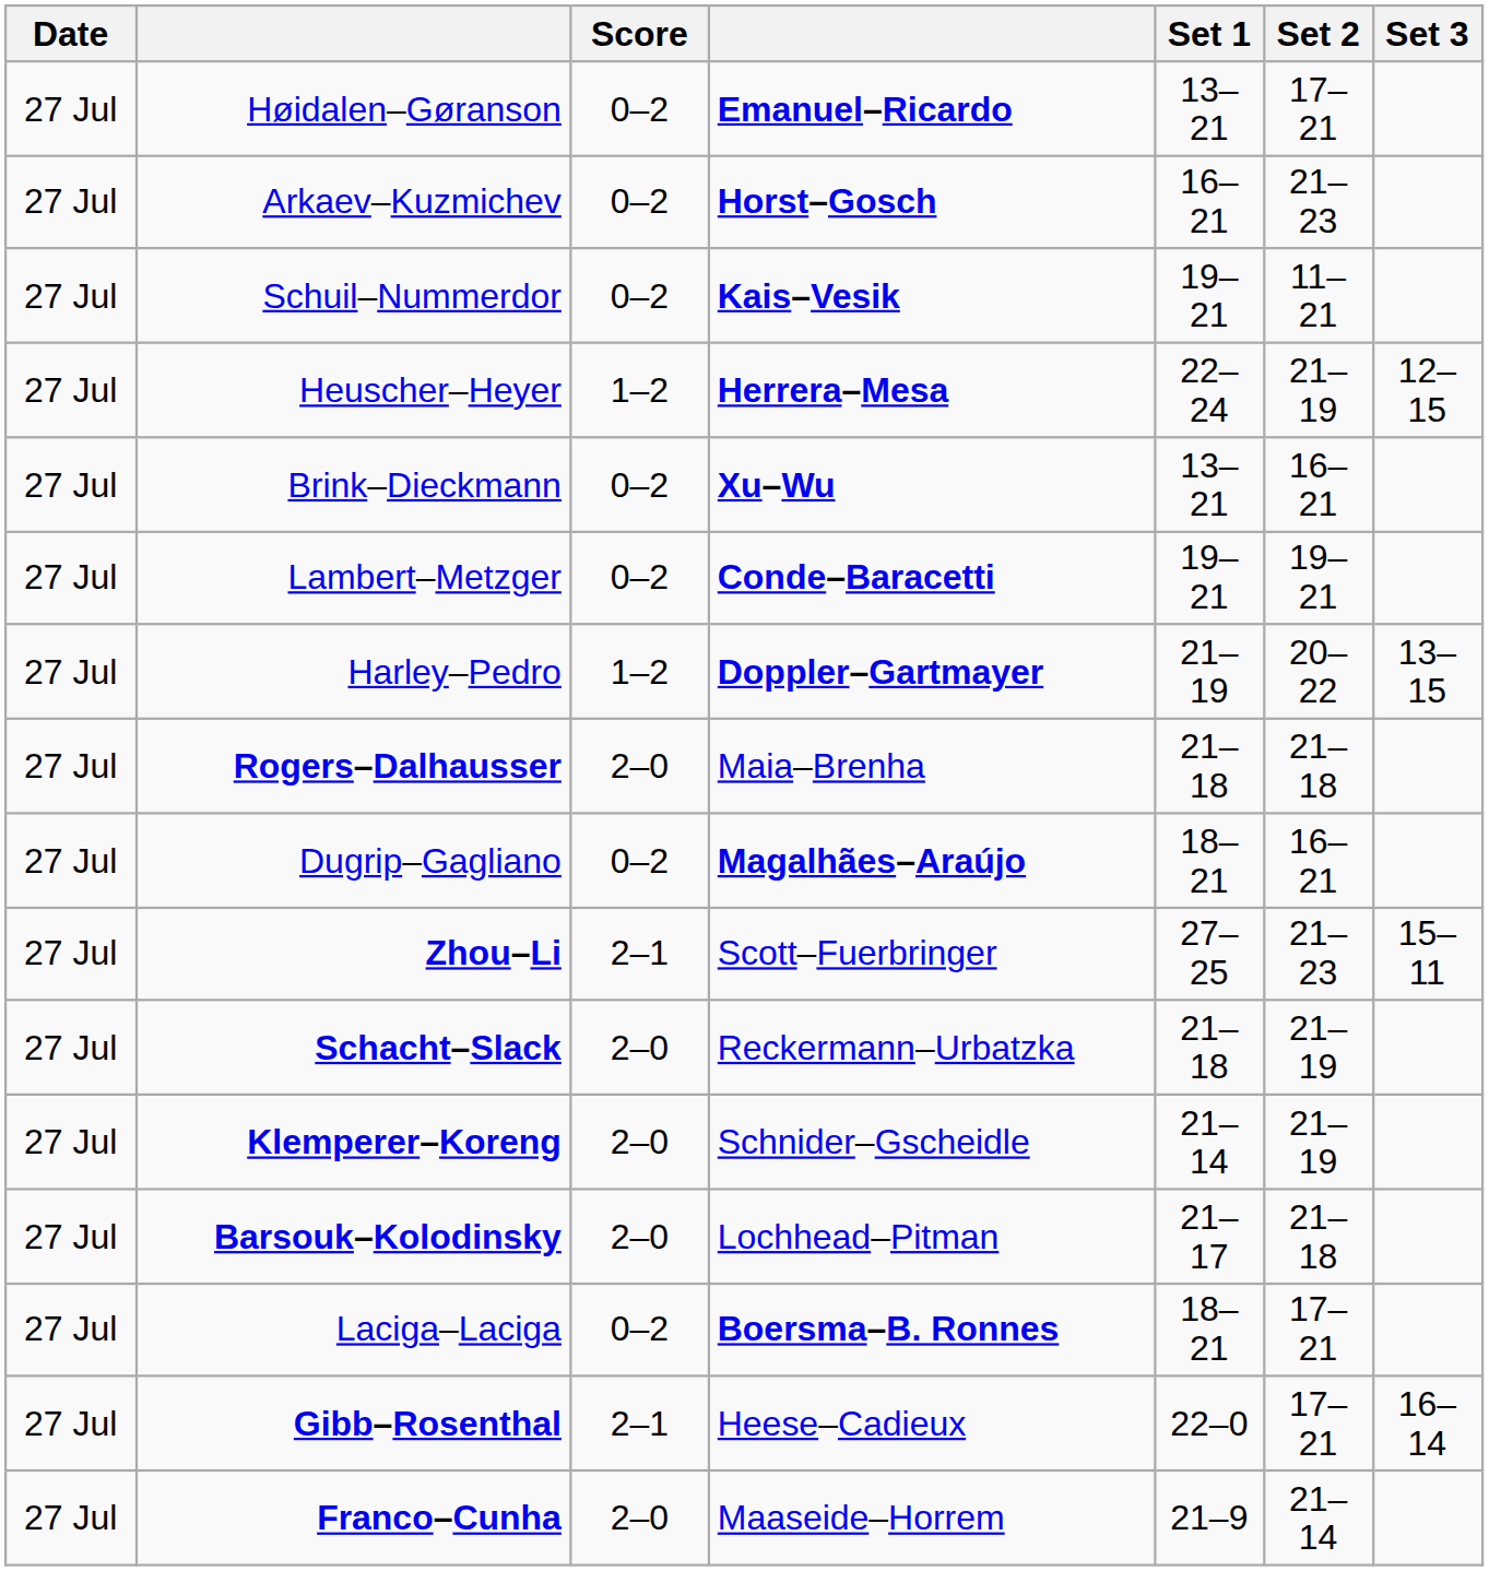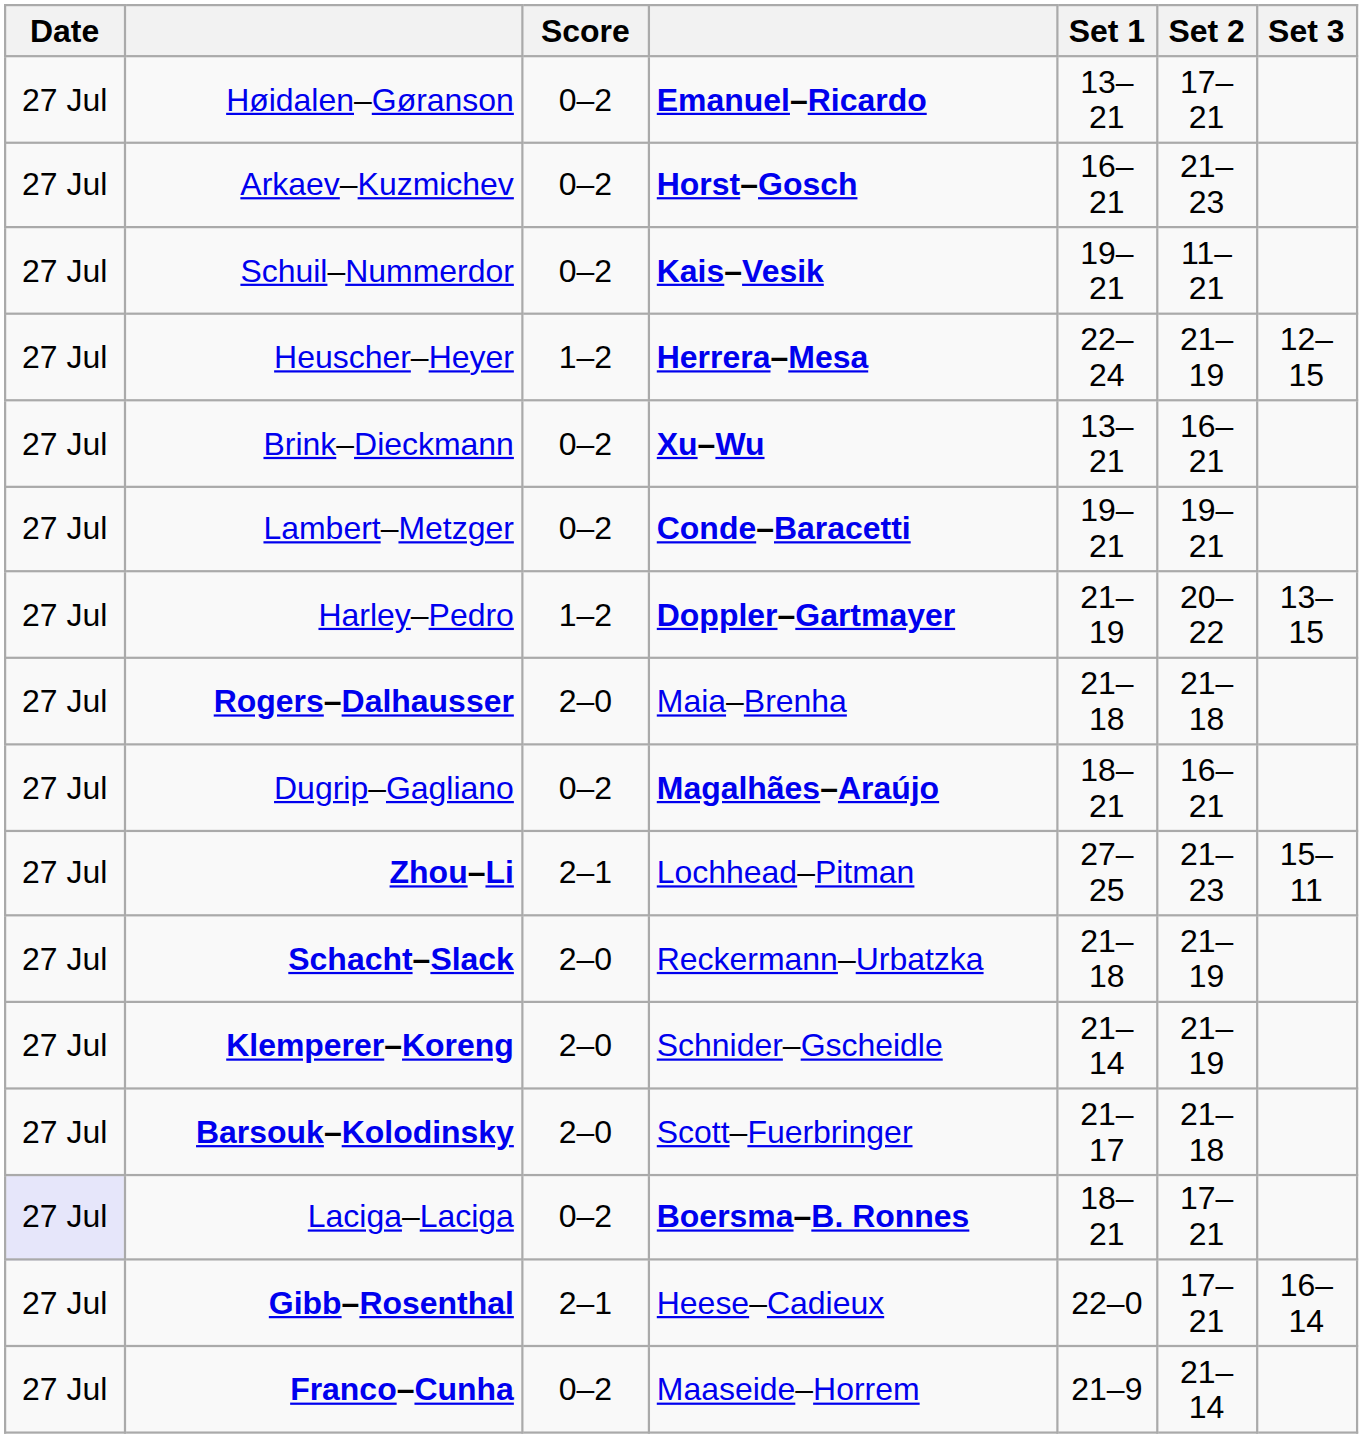Zhou–Li | column 4: Scott–Fuerbringer -> Lochhead–Pitman
Barsouk–Kolodinsky | column 4: Lochhead–Pitman -> Scott–Fuerbringer
Laciga–Laciga | Date: no background -> lavender background
Franco–Cunha | Score: 2–0 -> 0–2
